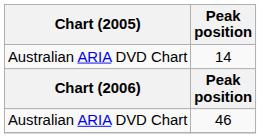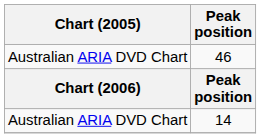rows swapped: 14 <-> 46
